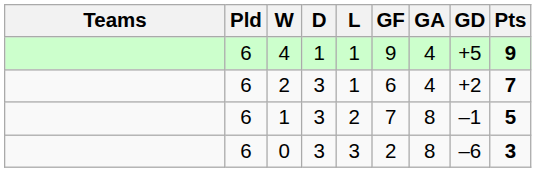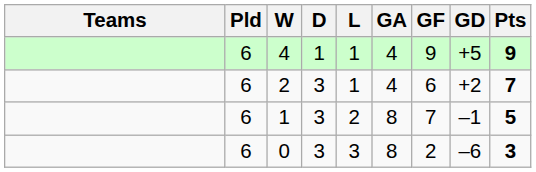columns swapped: GF <-> GA
